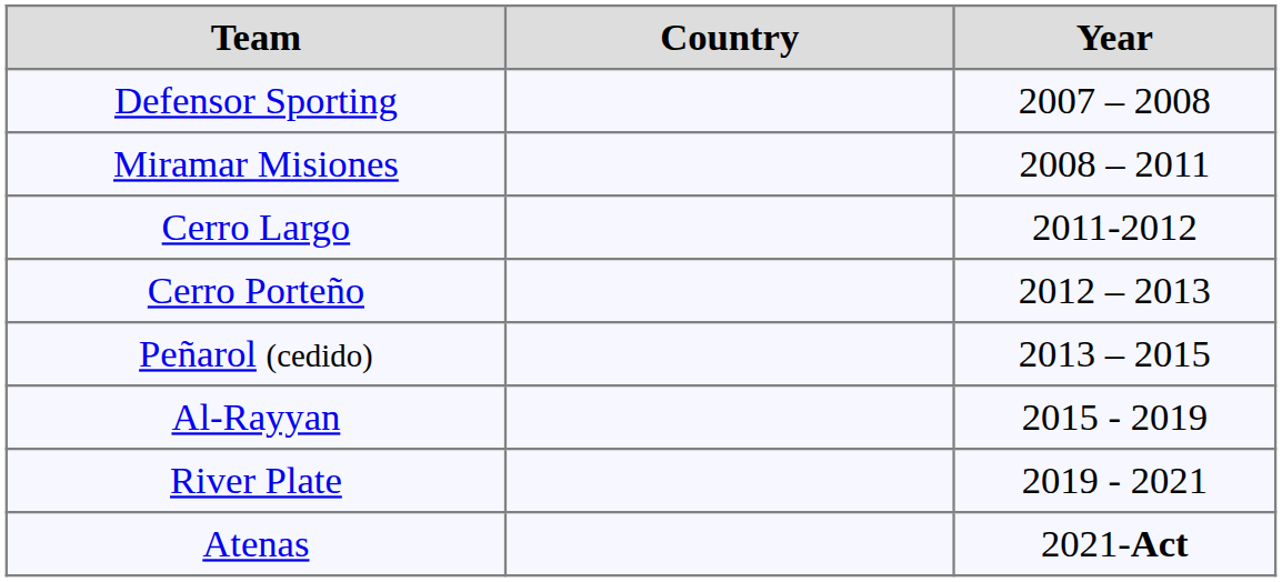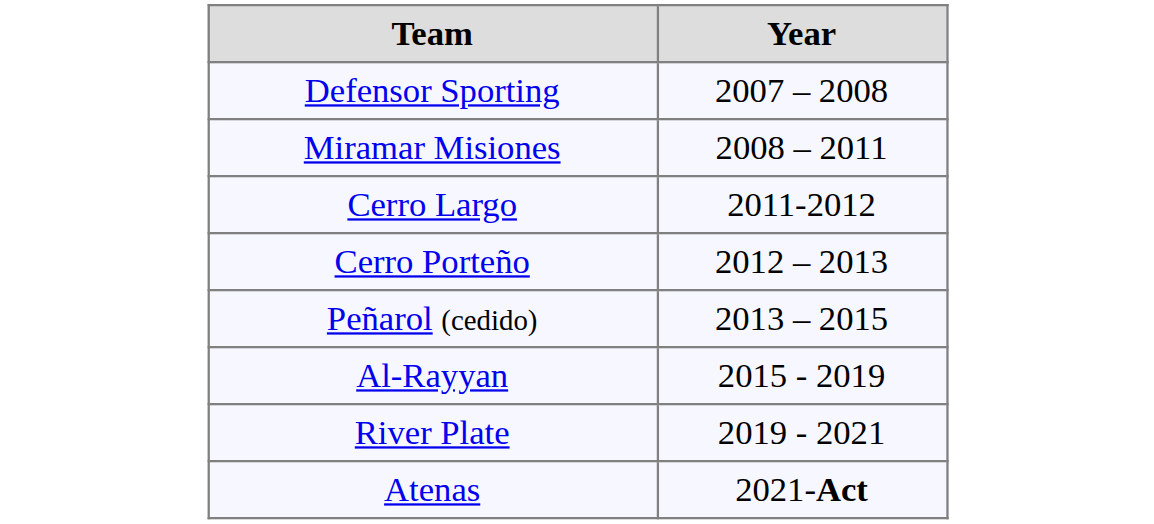- column: Country
